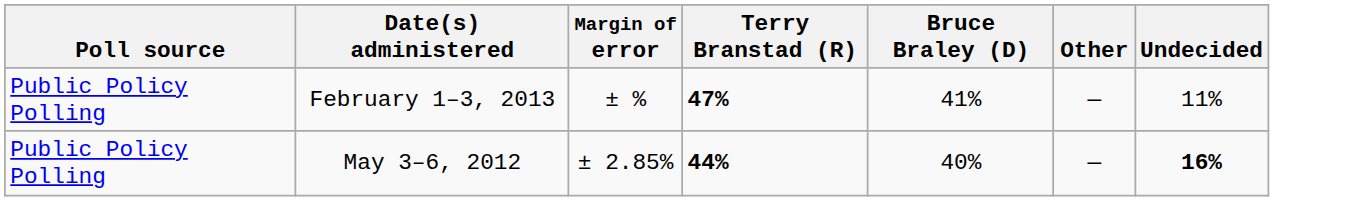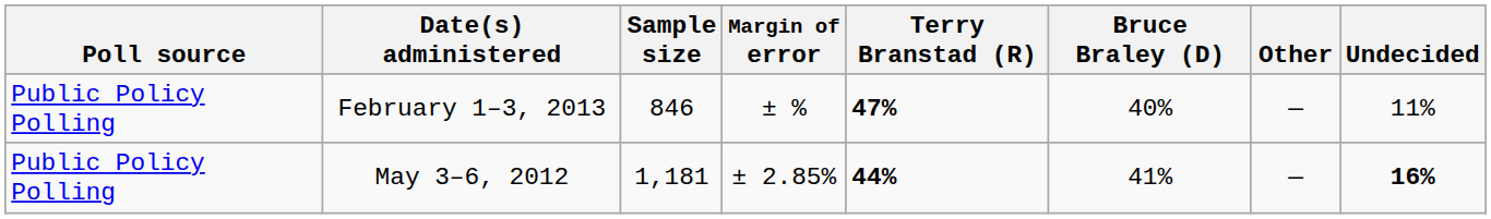+ column: Sample size | 846 | 1,181
February 1–3, 2013 | Bruce Braley (D): 41% -> 40%
May 3–6, 2012 | Bruce Braley (D): 40% -> 41%
